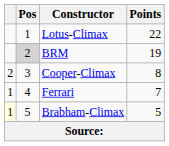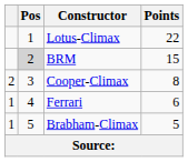BRM | Points: 19 -> 15
Ferrari | Points: 7 -> 6
Brabham-Climax | column 1: lightyellow background -> no background
